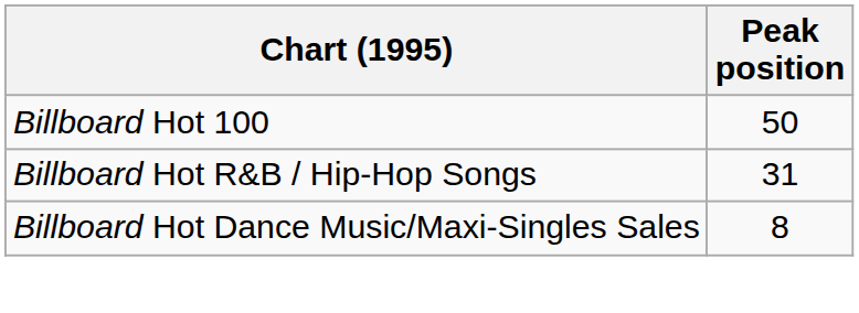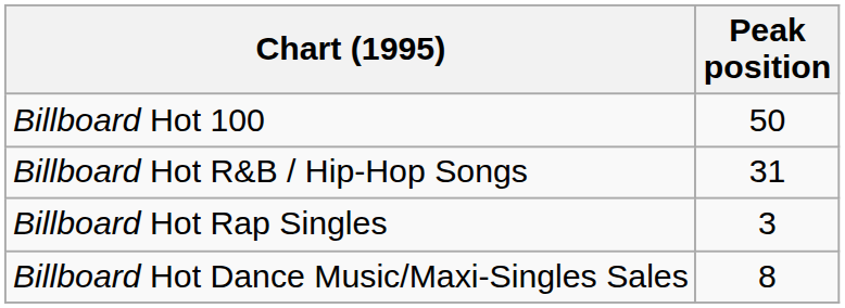+ row: Billboard Hot Rap Singles | 3
